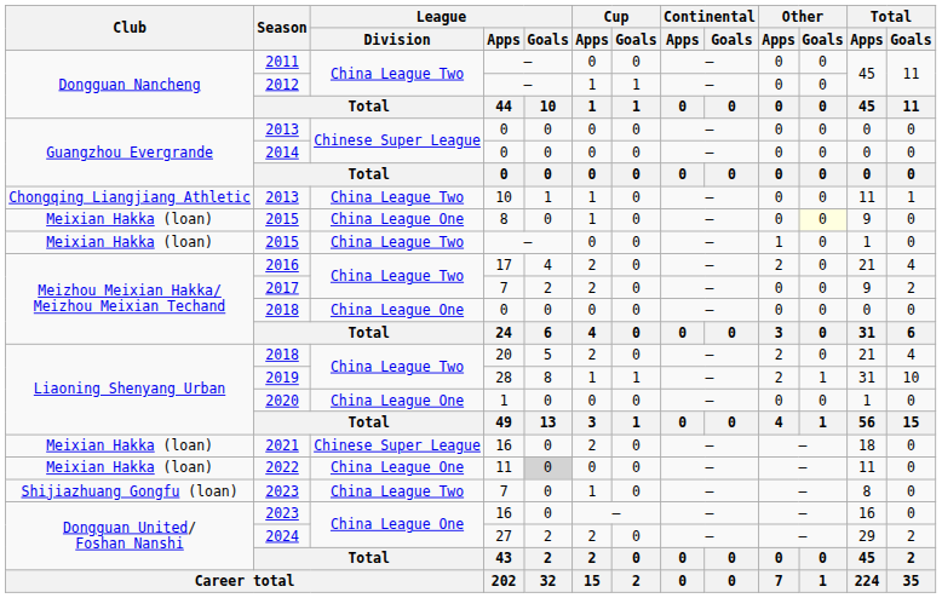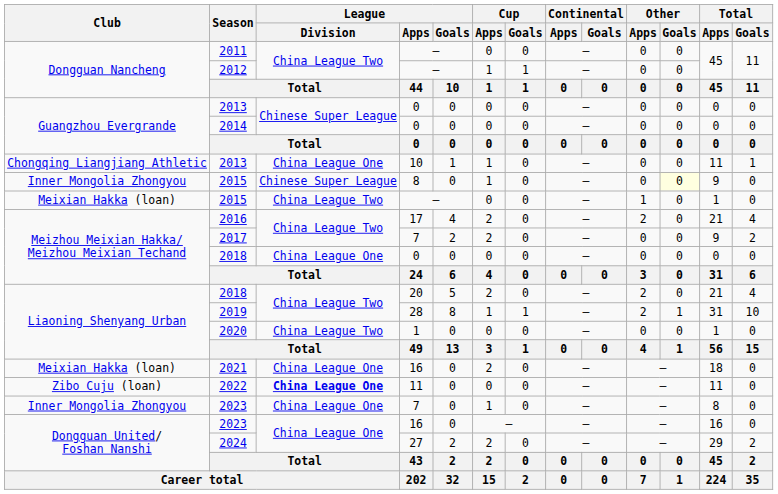2013 / 10 | League / Division: China League Two -> China League One
2015 / 8 | Club: Meixian Hakka (loan) -> Inner Mongolia Zhongyou
2015 / 8 | League / Division: China League One -> Chinese Super League
2020 | League / Division: China League One -> China League Two
2021 | League / Division: Chinese Super League -> China League One
2022 | Club: Meixian Hakka (loan) -> Zibo Cuju (loan)
2022 | League / Division: normal -> bold
2022 | League / Goals: lightgrey background -> no background
2023 / 7 | Club: Shijiazhuang Gongfu (loan) -> Inner Mongolia Zhongyou
2023 / 7 | League / Division: China League Two -> China League One
